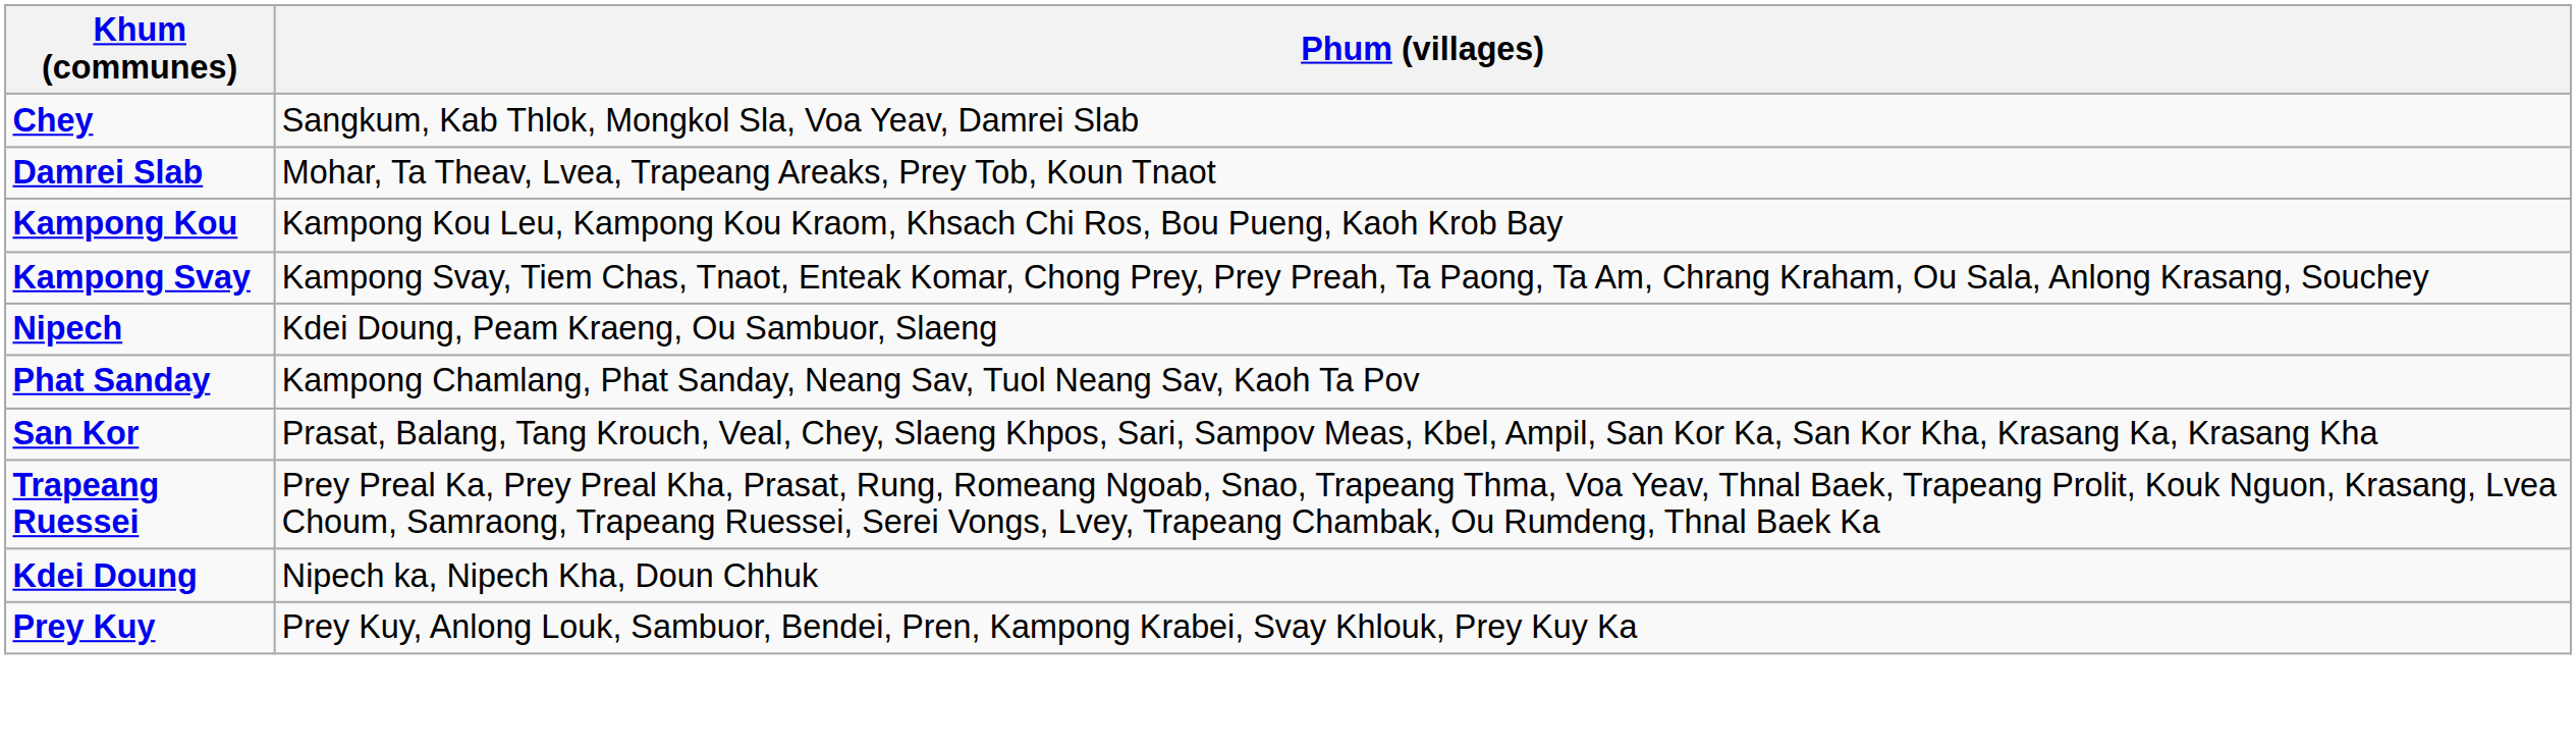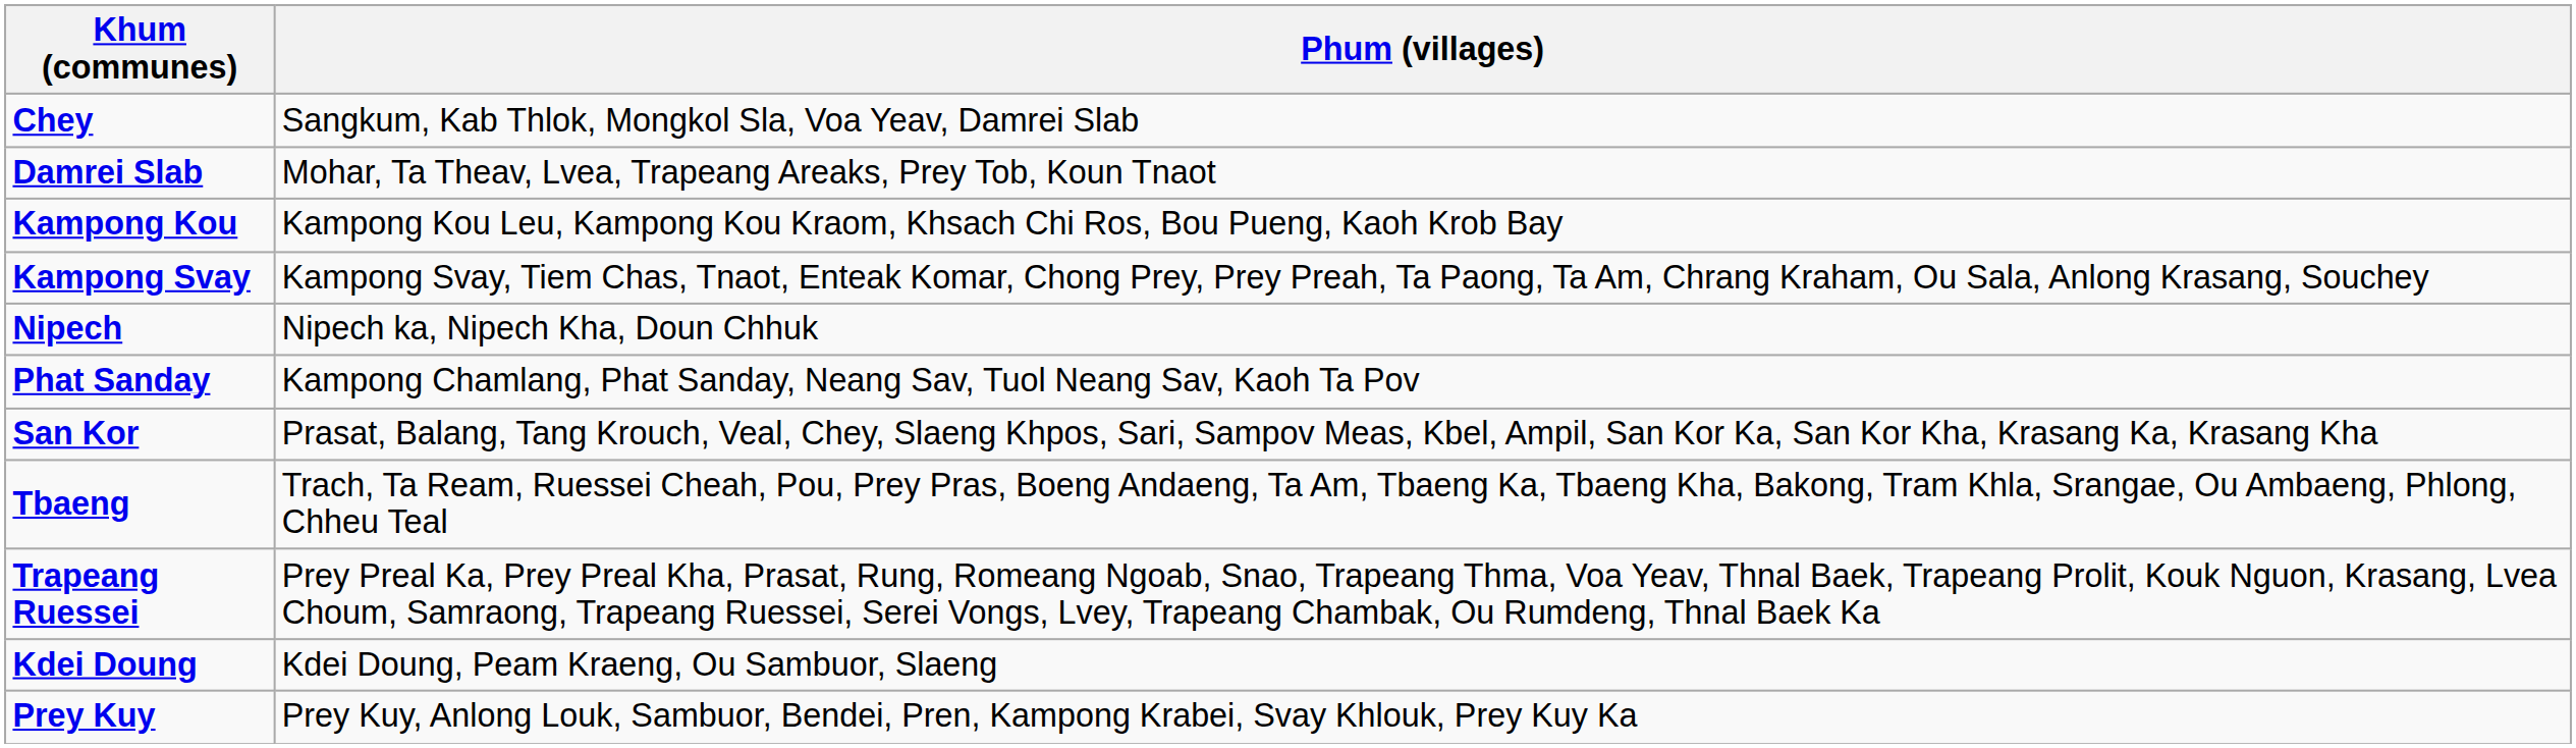Nipech | Phum (villages): Kdei Doung, Peam Kraeng, Ou Sambuor, Slaeng -> Nipech ka, Nipech Kha, Doun Chhuk
+ row: Tbaeng | Trach, Ta Ream, Ruessei Cheah, Pou, Prey Pras, Boeng Andaeng, Ta Am, Tbaeng Ka, Tbaeng Kha, Bakong, Tram Khla, Srangae, Ou Ambaeng, Phlong, Chheu Teal
Kdei Doung | Phum (villages): Nipech ka, Nipech Kha, Doun Chhuk -> Kdei Doung, Peam Kraeng, Ou Sambuor, Slaeng
